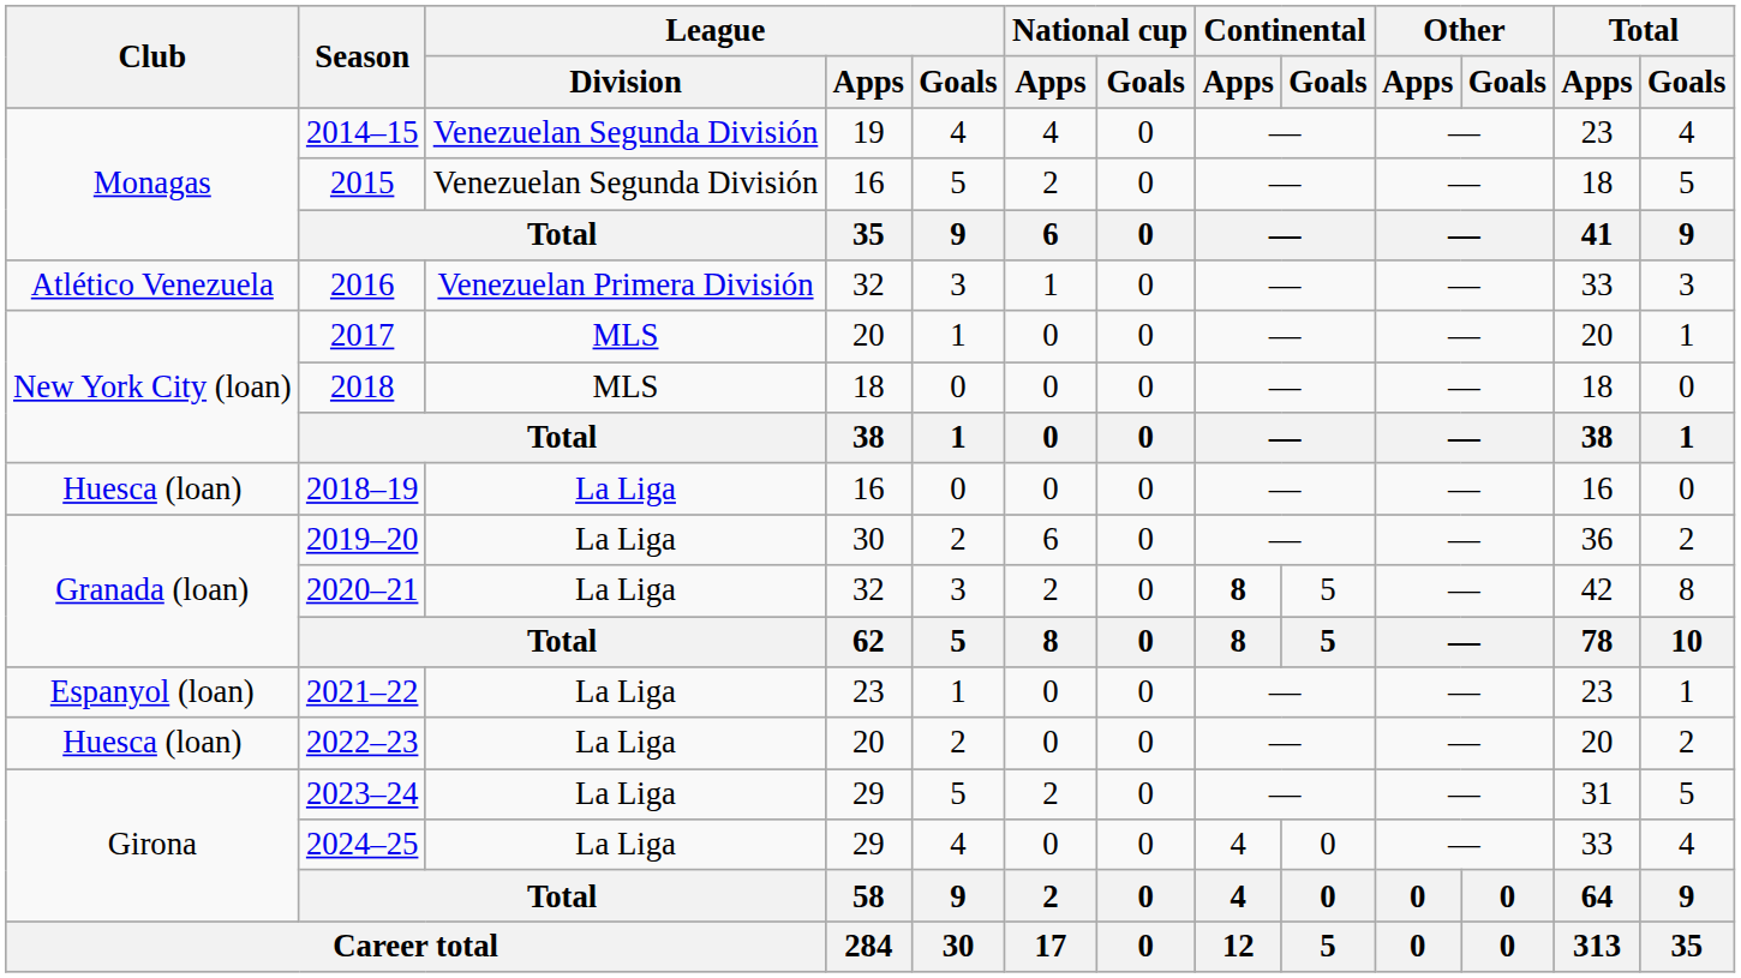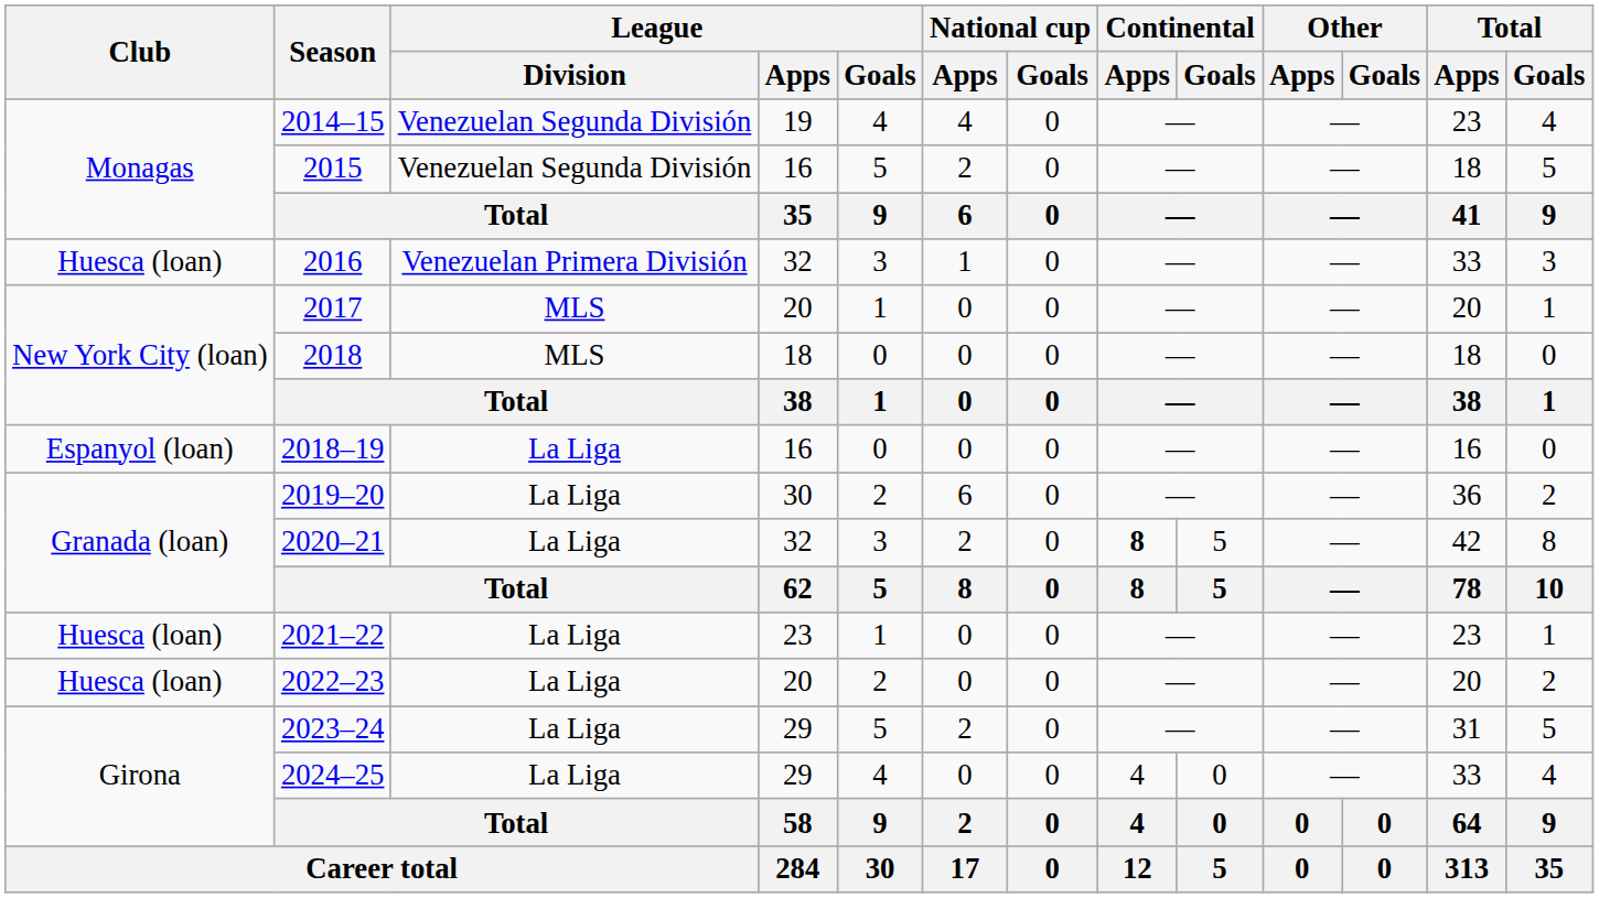2016 | Club: Atlético Venezuela -> Huesca (loan)
2018–19 | Club: Huesca (loan) -> Espanyol (loan)
2021–22 | Club: Espanyol (loan) -> Huesca (loan)
